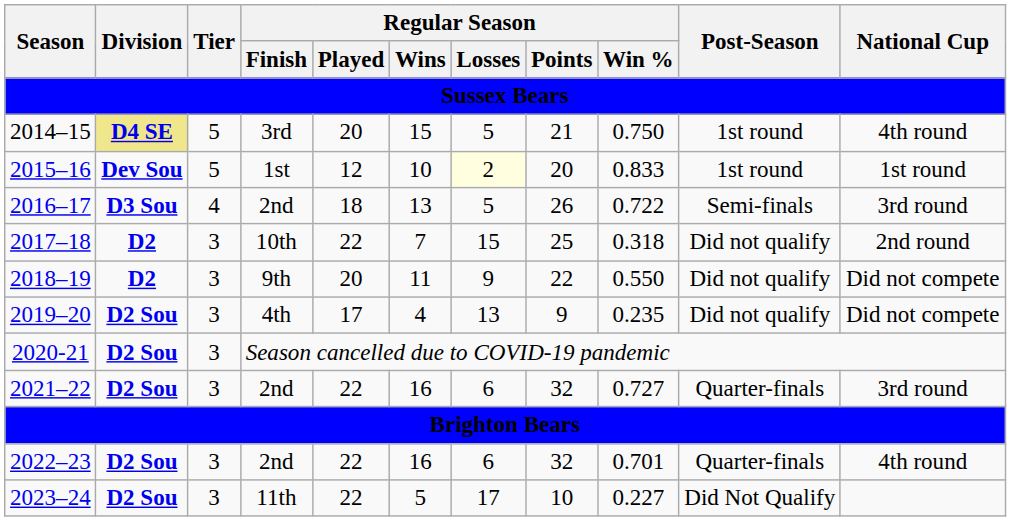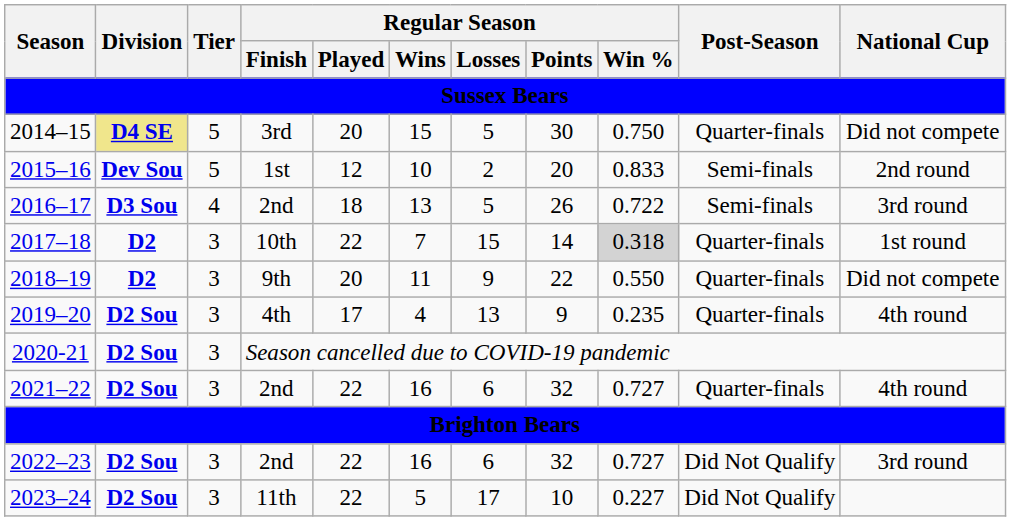2014–15 | Regular Season / Points: 21 -> 30
2014–15 | Post-Season: 1st round -> Quarter-finals
2014–15 | National Cup: 4th round -> Did not compete
2015–16 | Regular Season / Losses: lightyellow background -> no background
2015–16 | Post-Season: 1st round -> Semi-finals
2015–16 | National Cup: 1st round -> 2nd round
2017–18 | Regular Season / Points: 25 -> 14
2017–18 | Regular Season / Win %: no background -> lightgrey background
2017–18 | Post-Season: Did not qualify -> Quarter-finals
2017–18 | National Cup: 2nd round -> 1st round
2018–19 | Post-Season: Did not qualify -> Quarter-finals
2019–20 | Post-Season: Did not qualify -> Quarter-finals
2019–20 | National Cup: Did not compete -> 4th round
2021–22 | National Cup: 3rd round -> 4th round
2022–23 | Regular Season / Win %: 0.701 -> 0.727
2022–23 | Post-Season: Quarter-finals -> Did Not Qualify
2022–23 | National Cup: 4th round -> 3rd round
